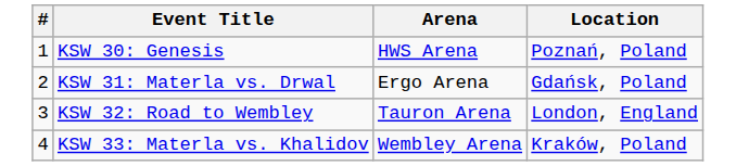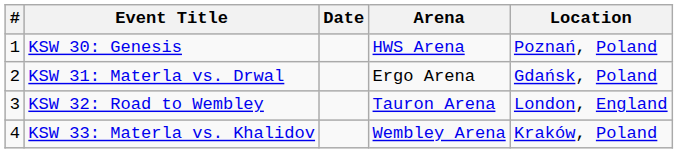+ column: Date
